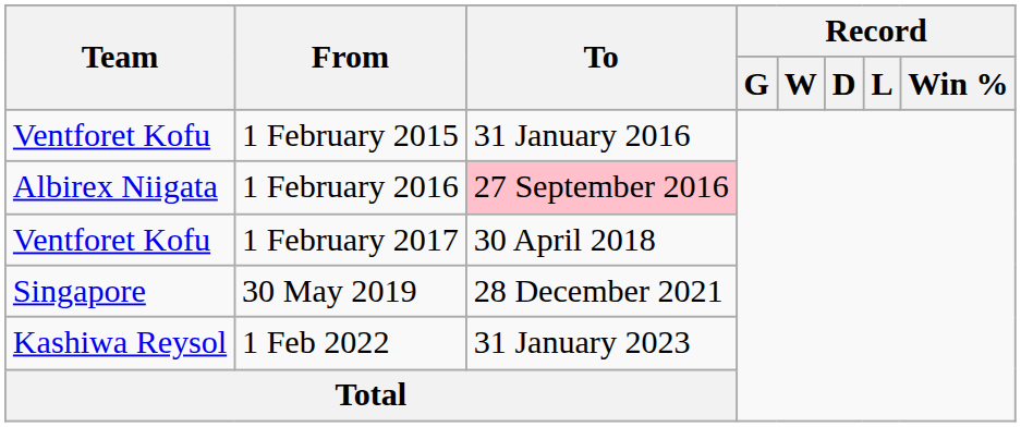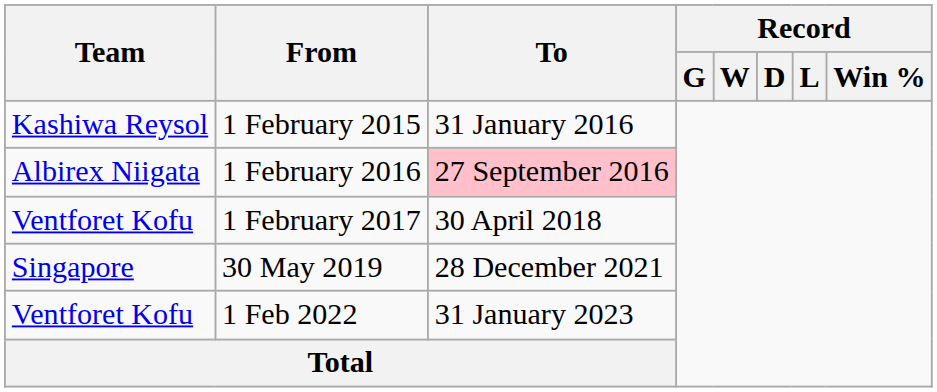1 February 2015 | Team: Ventforet Kofu -> Kashiwa Reysol
1 Feb 2022 | Team: Kashiwa Reysol -> Ventforet Kofu
